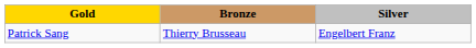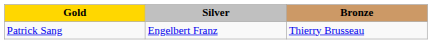columns swapped: Silver <-> Bronze
